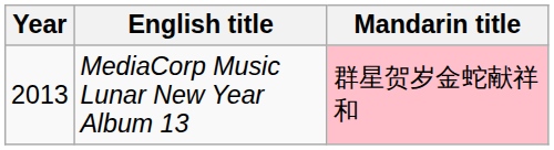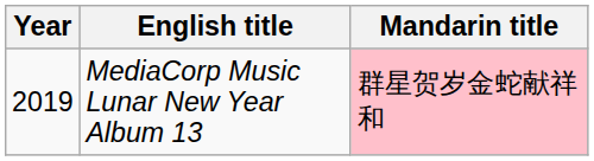MediaCorp Music Lunar New Year Album 13 | Year: 2013 -> 2019
